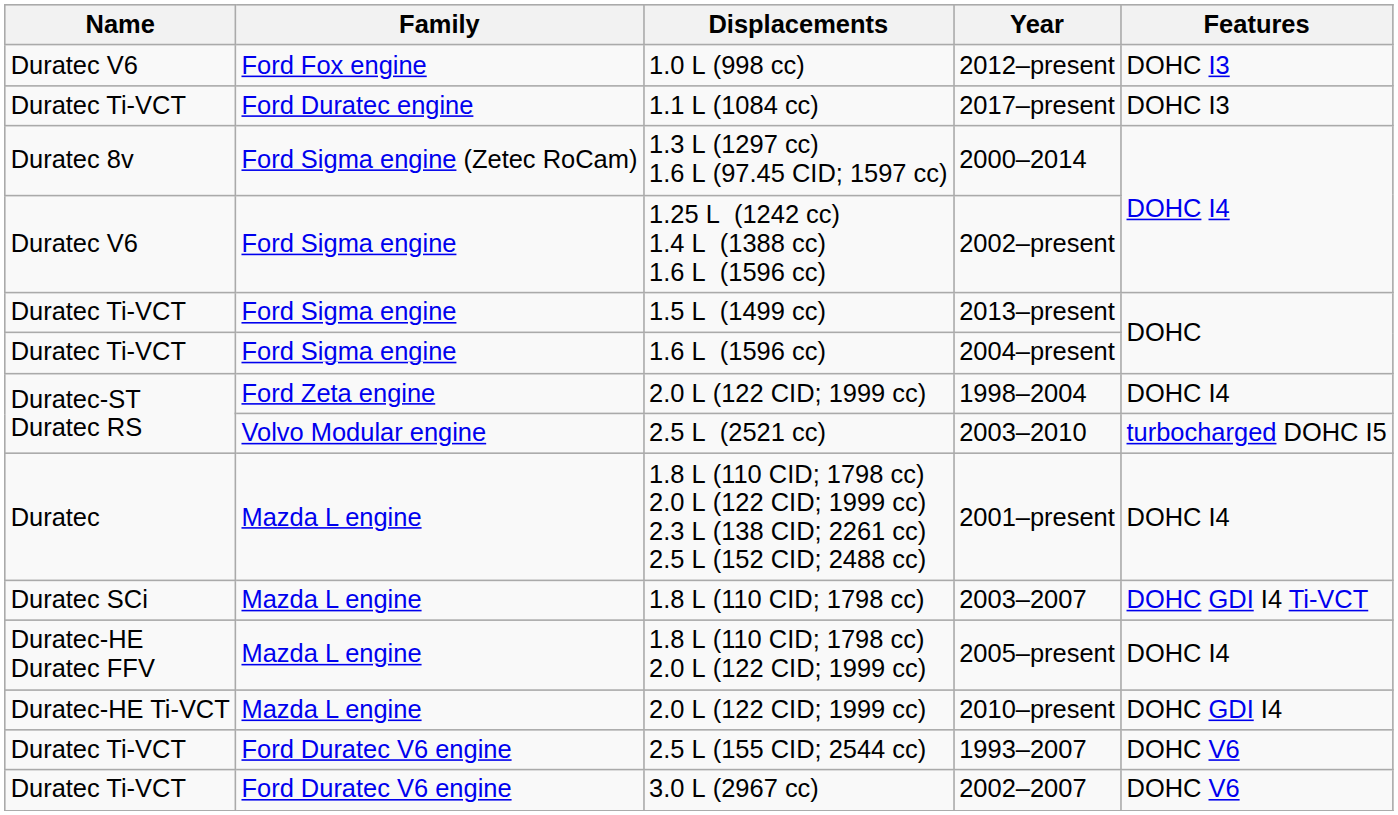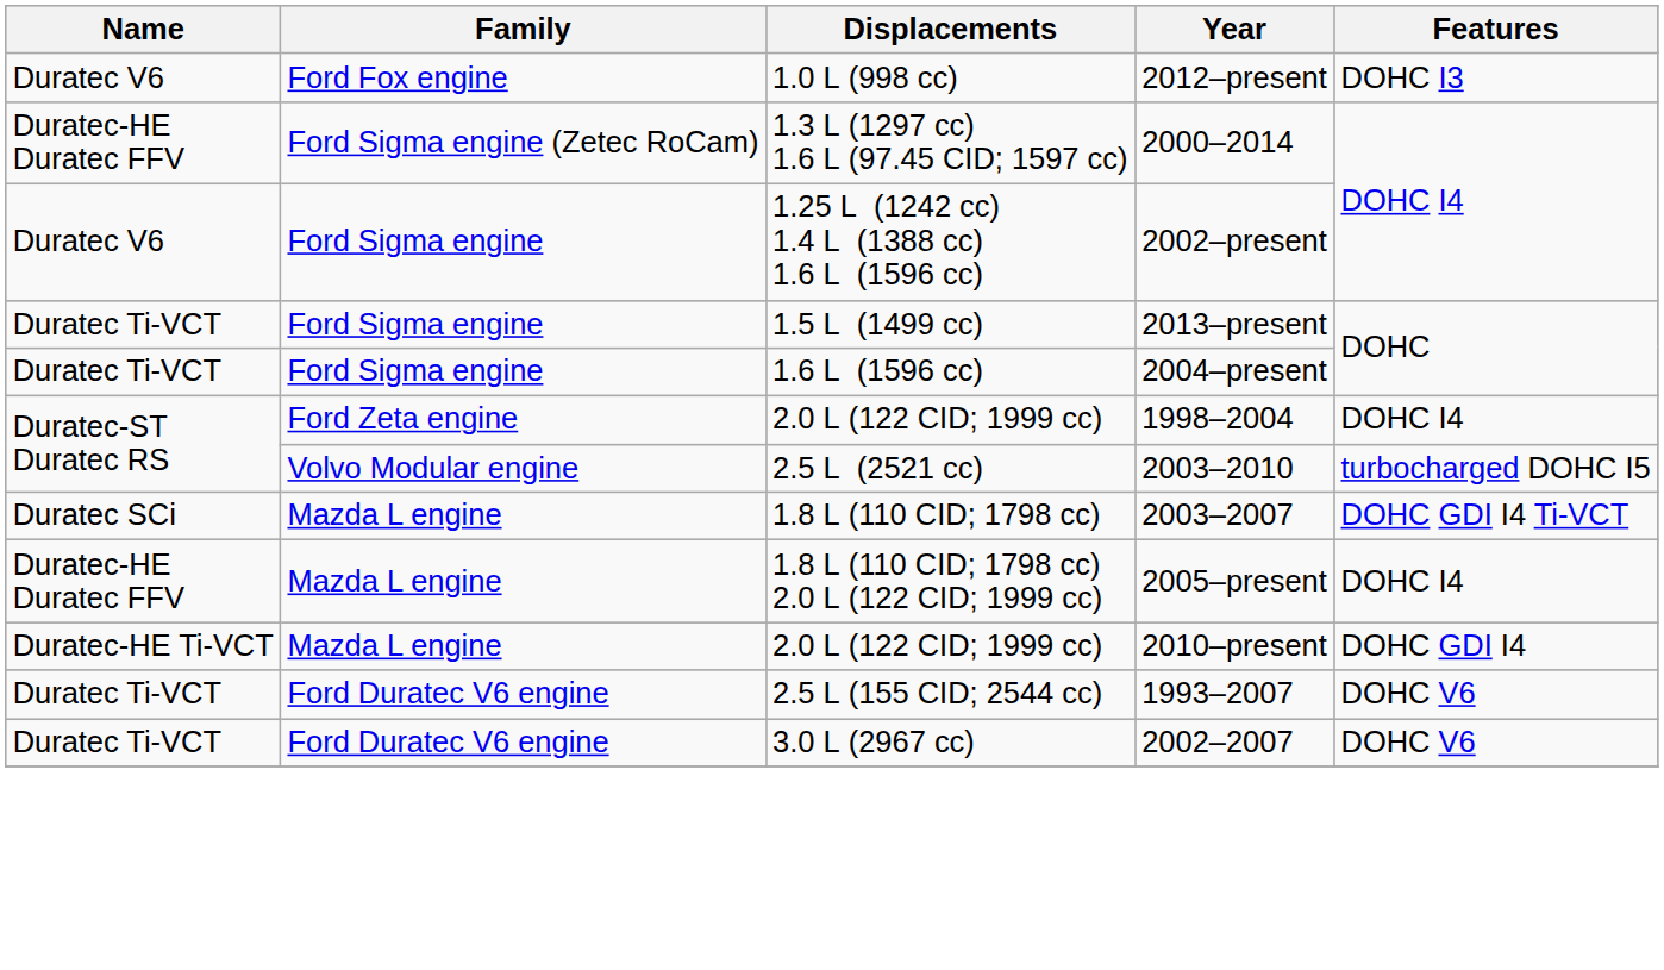- row: Duratec Ti-VCT | Ford Duratec engine | 1.1 L (1084 cc) | 2017–present | DOHC I3
2000–2014 | Name: Duratec 8v -> Duratec-HE Duratec FFV
- row: Duratec | Mazda L engine | 1.8 L (110 CID; 1798 cc) 2.0 L (122 CID; 1999 cc) 2.3 L (138 CID; 2261 cc) 2.5 L (152 CID; 2488 cc) | 2001–present | DOHC I4
